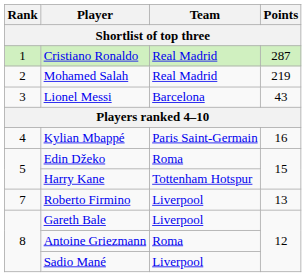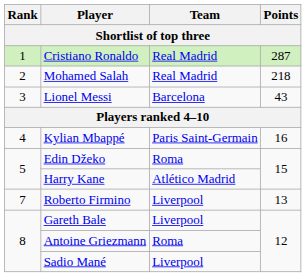Mohamed Salah | Points: 219 -> 218
Harry Kane | Team: Tottenham Hotspur -> Atlético Madrid
